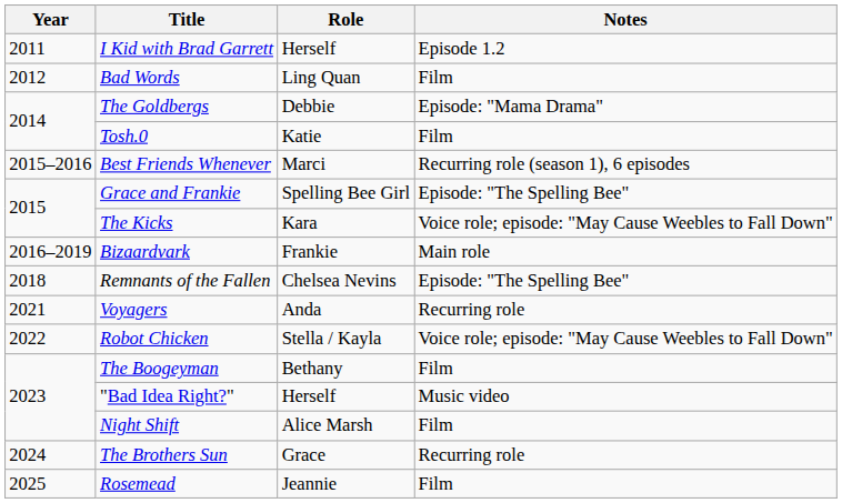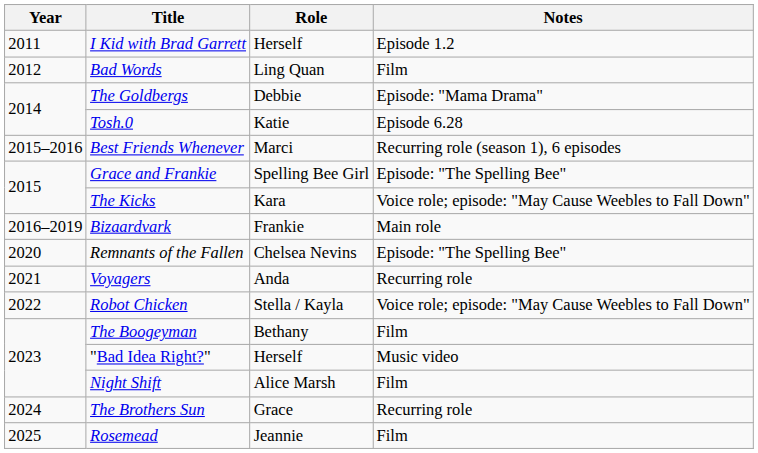Tosh.0 | Notes: Film -> Episode 6.28
Remnants of the Fallen | Year: 2018 -> 2020
